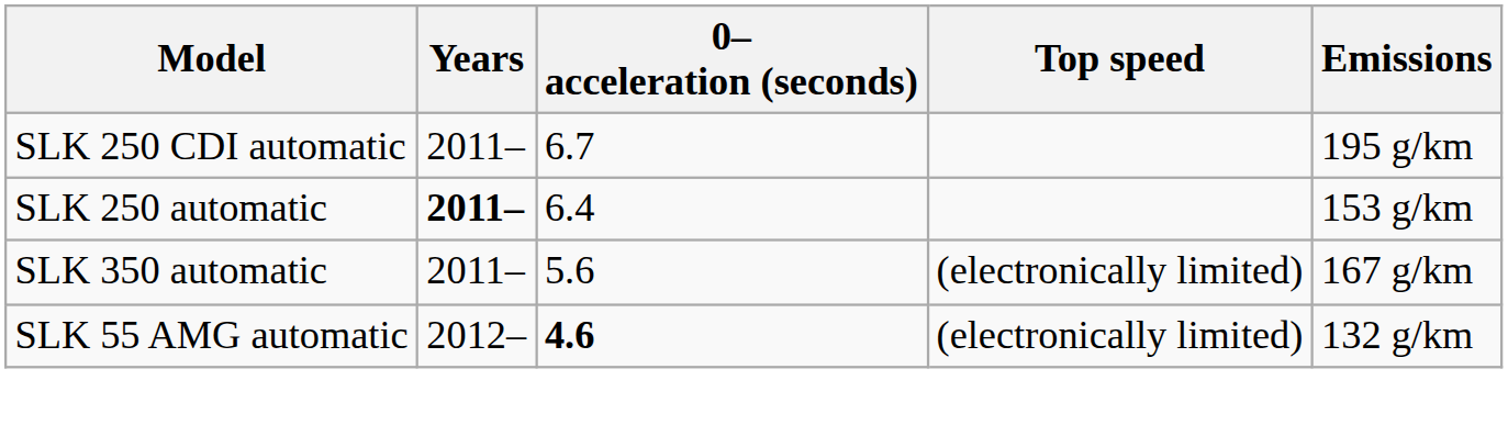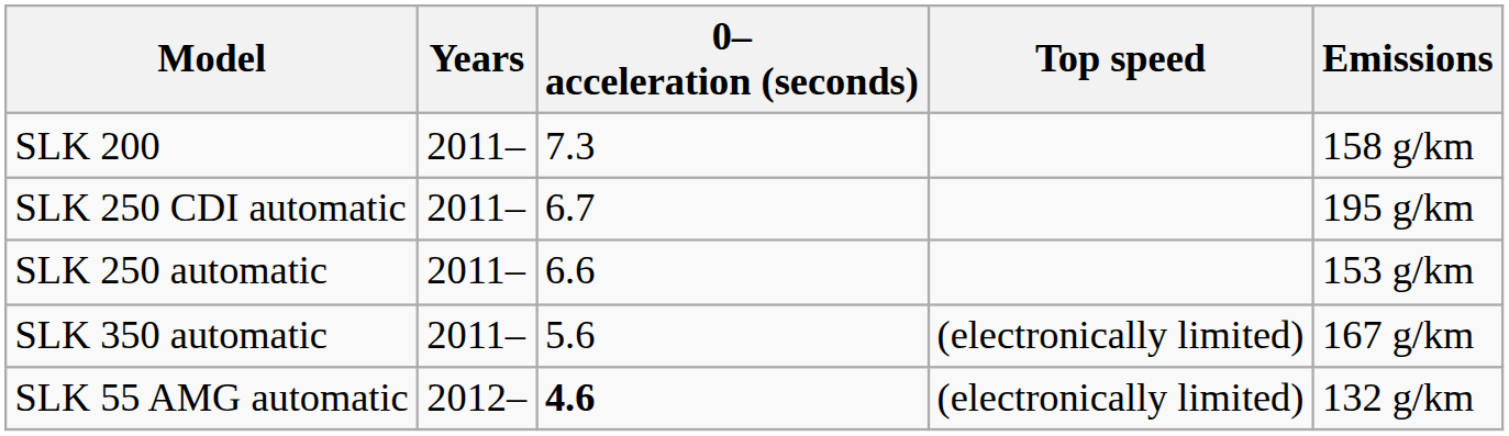+ row: SLK 200 | 2011– | 7.3 | 158 g/km
SLK 250 automatic | Years: bold -> normal
SLK 250 automatic | 0– acceleration (seconds): 6.4 -> 6.6
